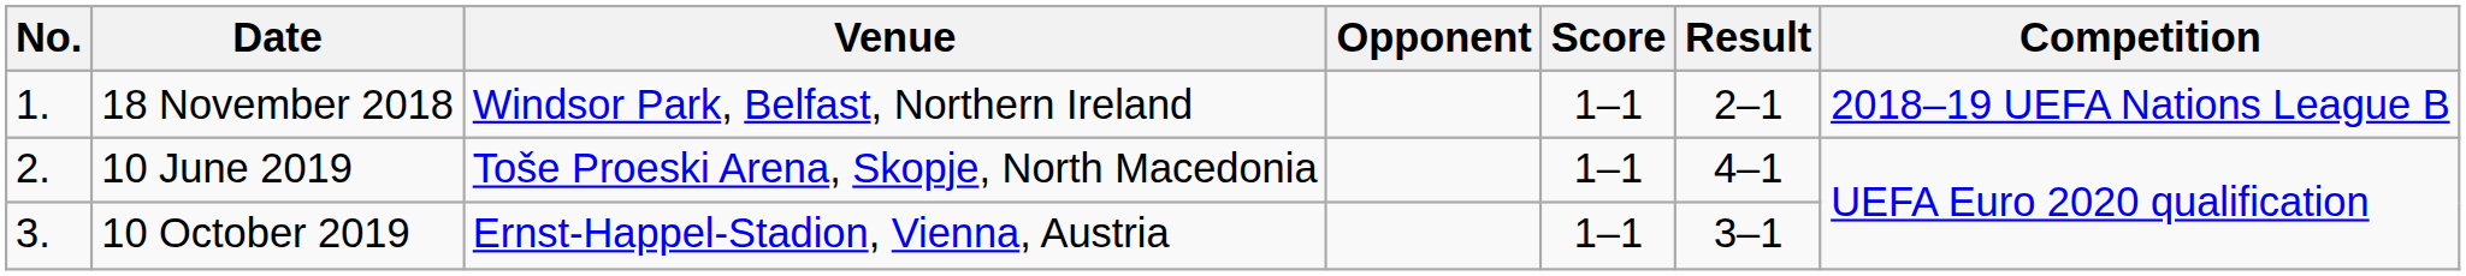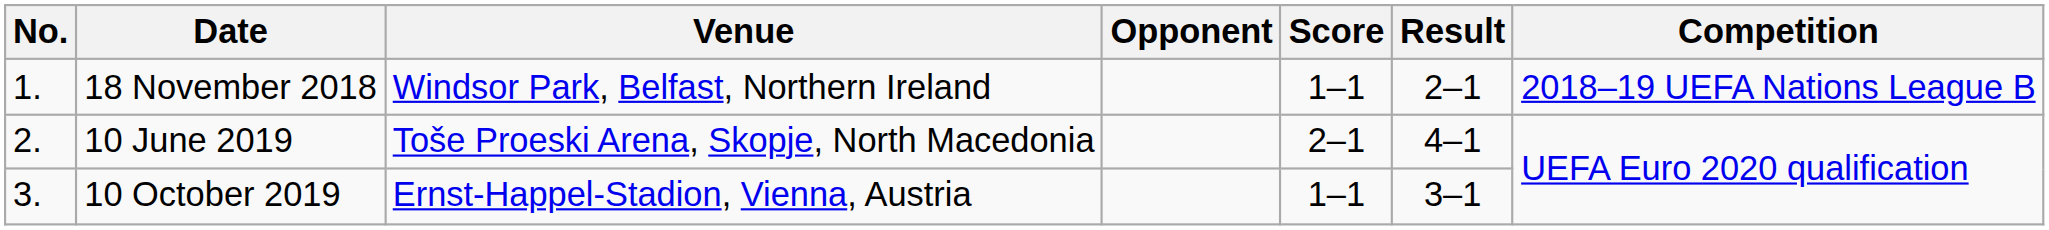10 June 2019 | Score: 1–1 -> 2–1
